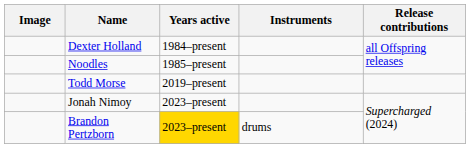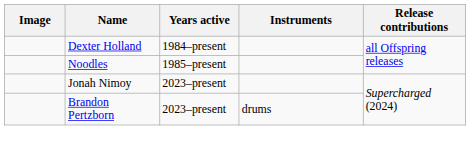- row: Todd Morse | 2019–present
Brandon Pertzborn | Years active: gold background -> no background
